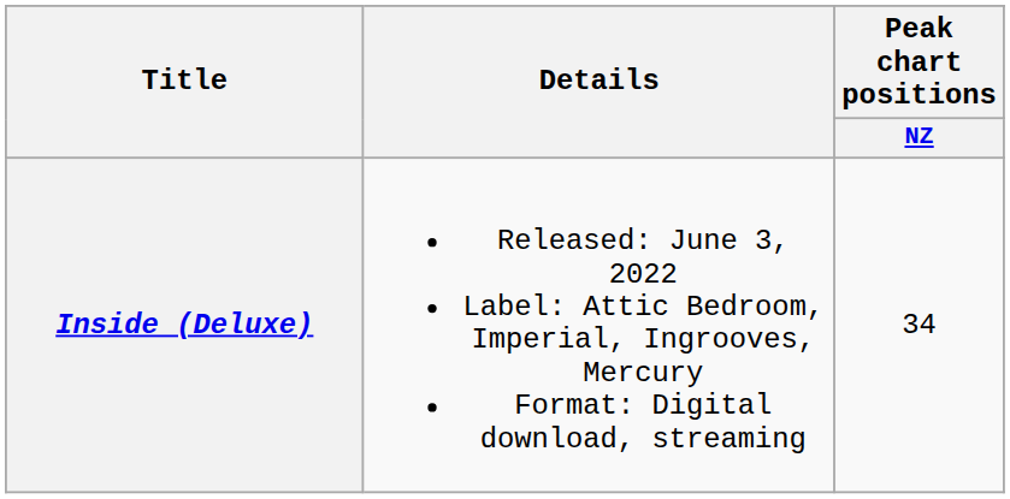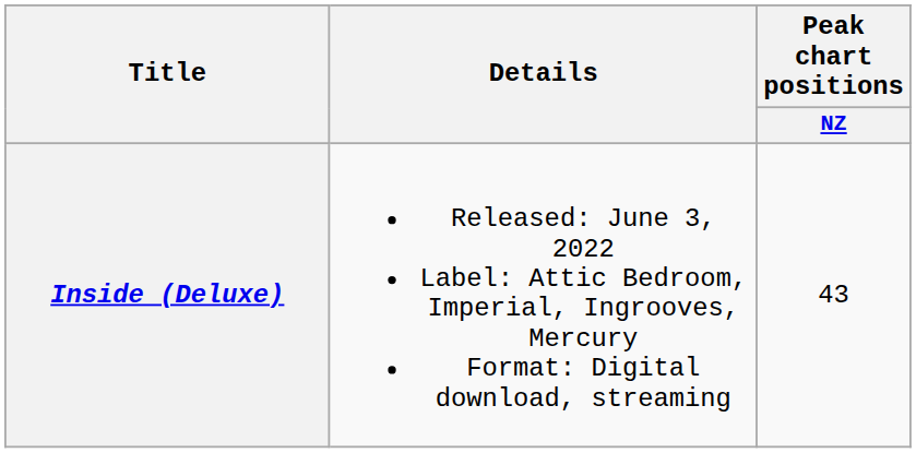Inside (Deluxe) | Peak chart positions / NZ: 34 -> 43
